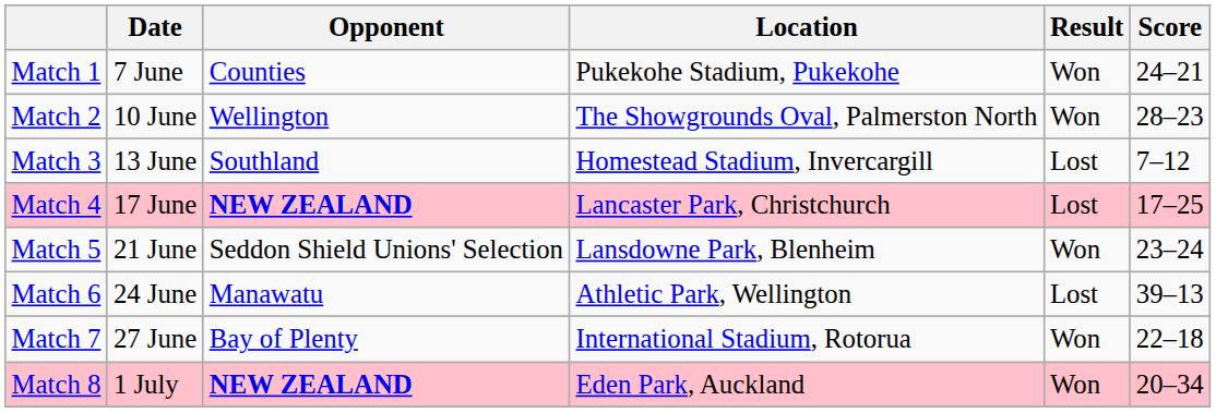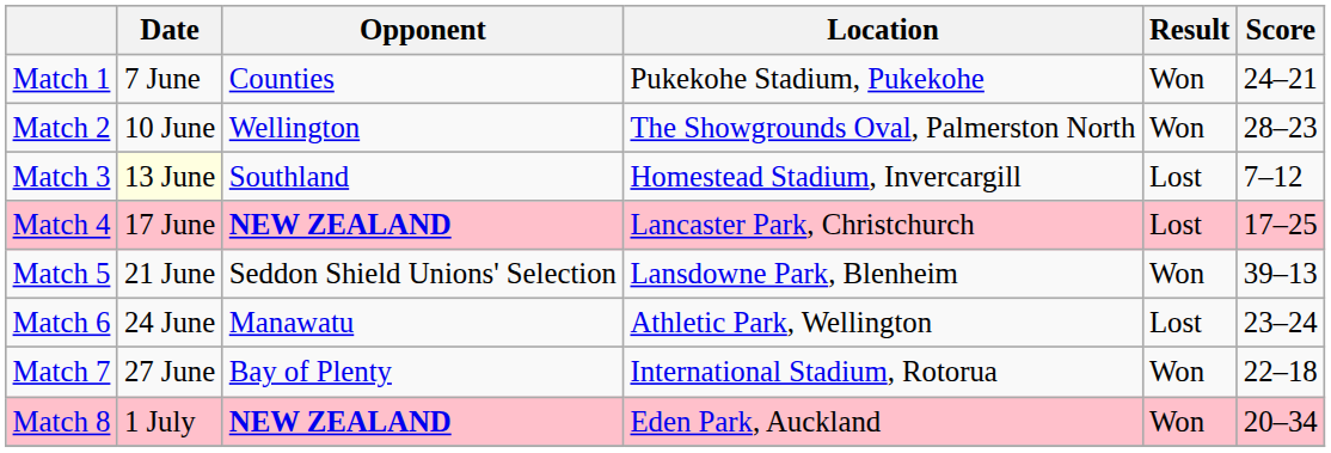Match 3 | Date: no background -> lightyellow background
Match 5 | Score: 23–24 -> 39–13
Match 6 | Score: 39–13 -> 23–24
